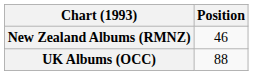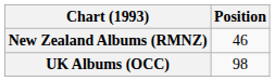UK Albums (OCC) | Position: 88 -> 98
